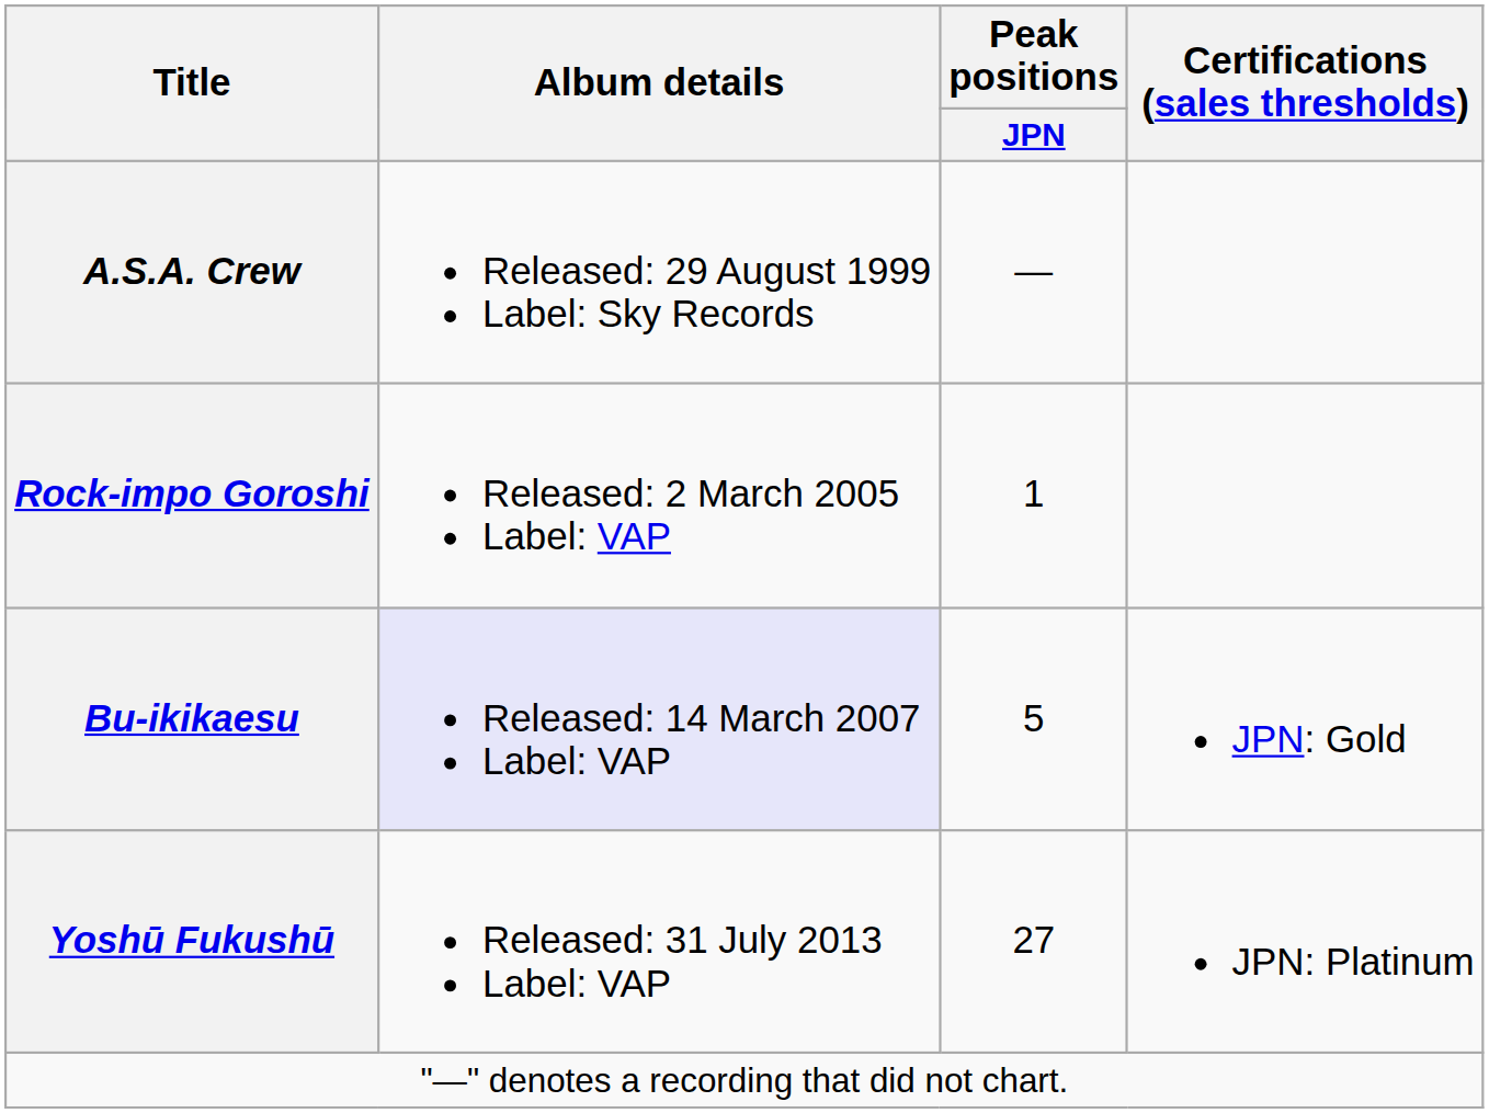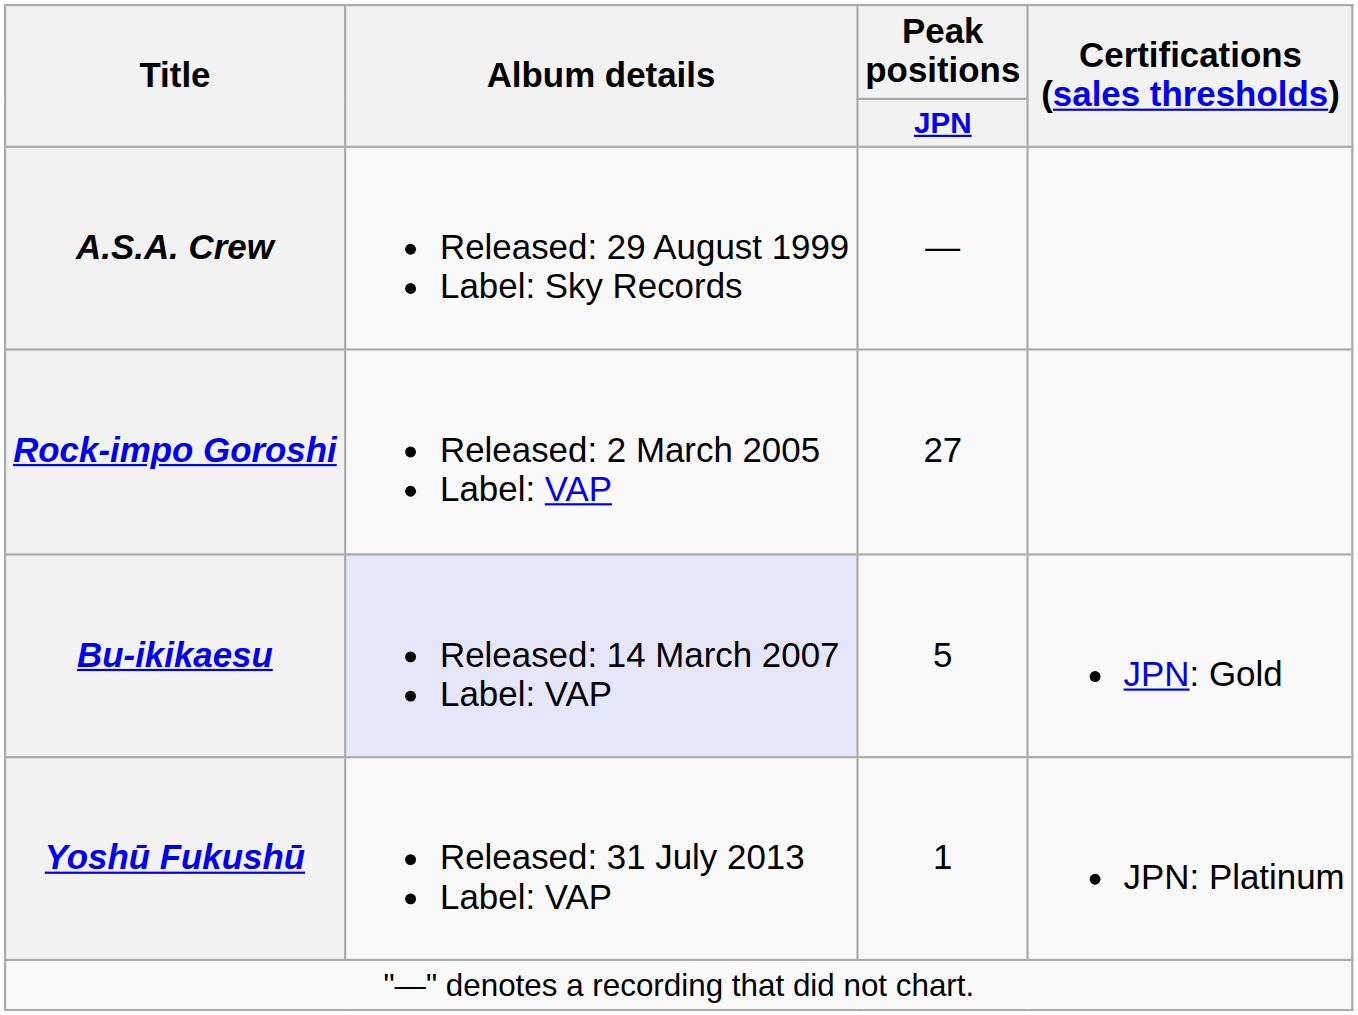Rock-impo Goroshi | Peak positions / JPN: 1 -> 27
Yoshū Fukushū | Peak positions / JPN: 27 -> 1
